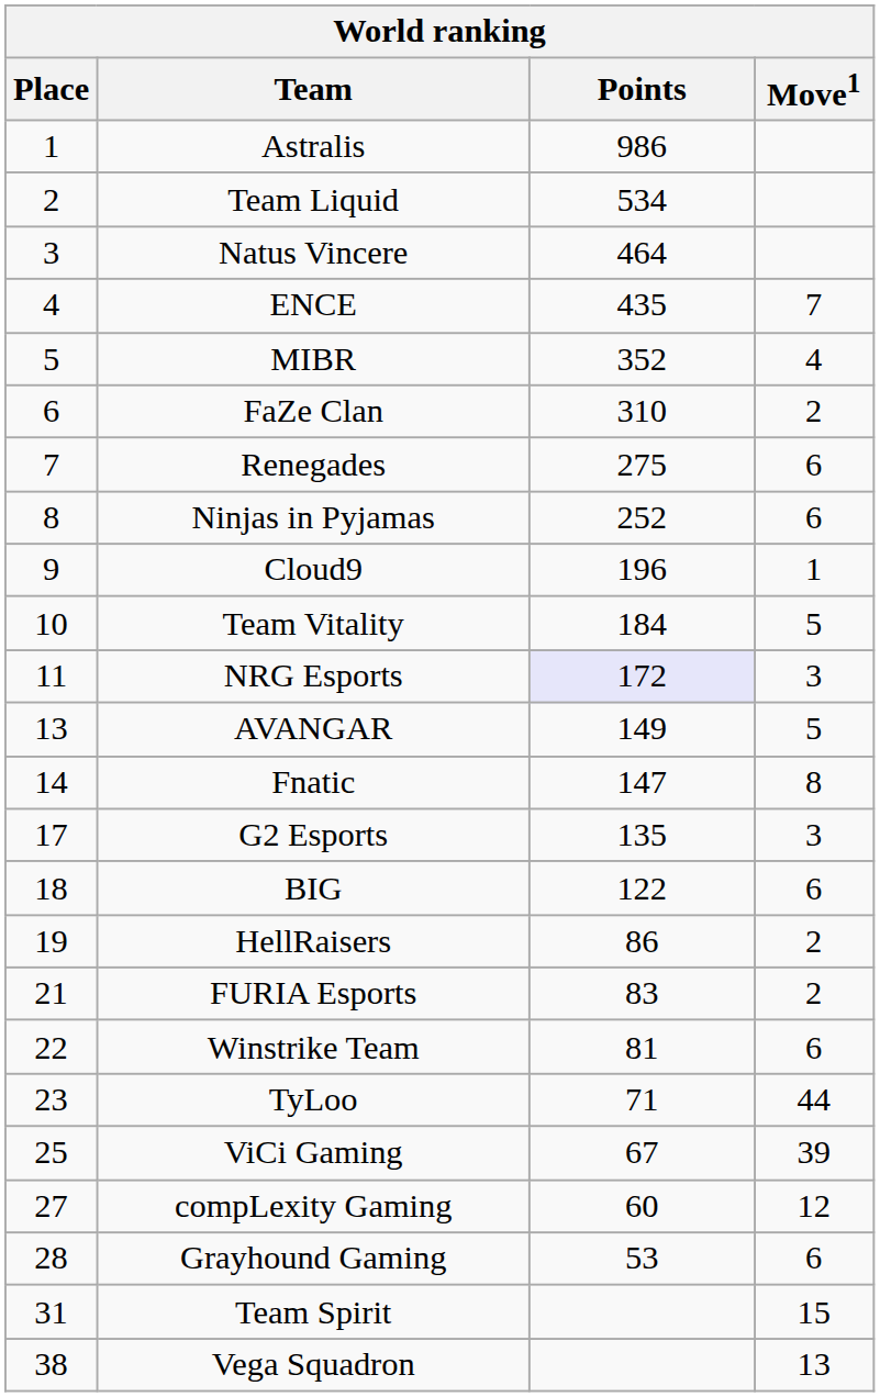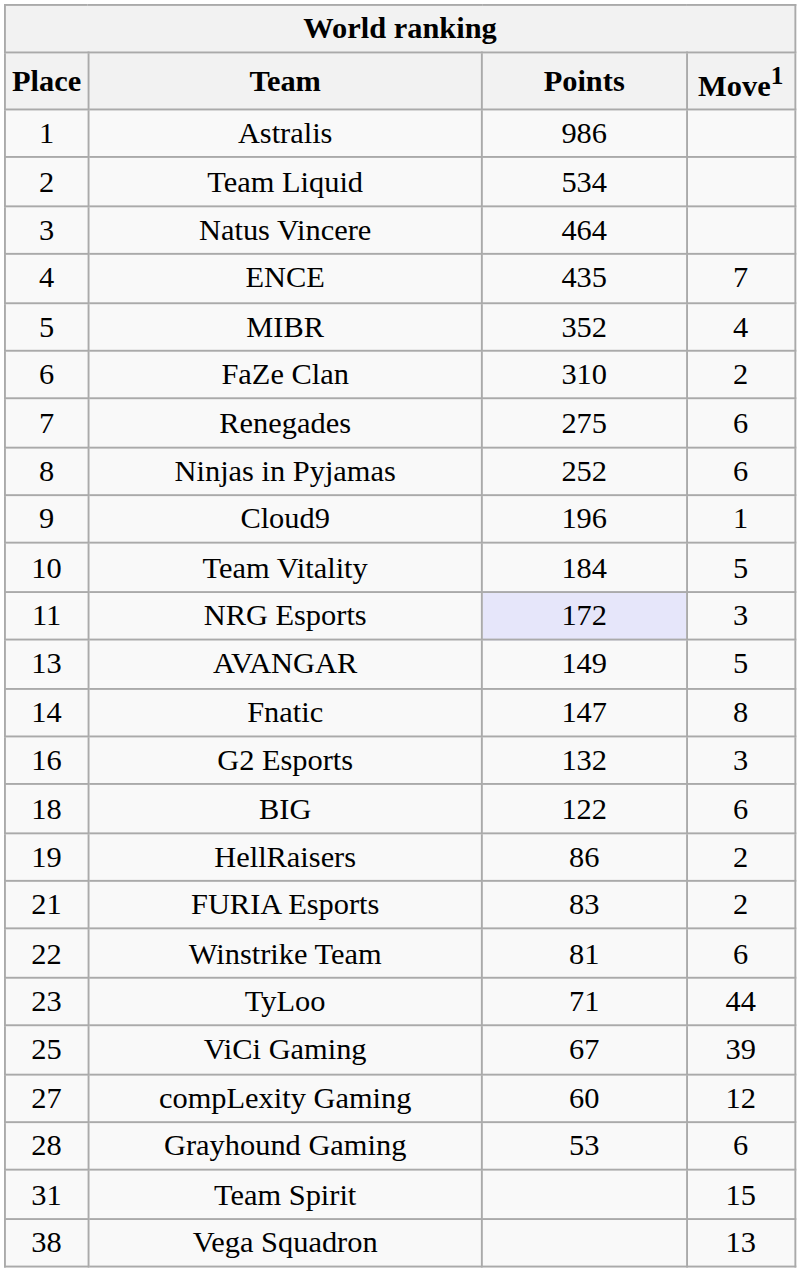G2 Esports | Place: 17 -> 16
G2 Esports | Points: 135 -> 132
